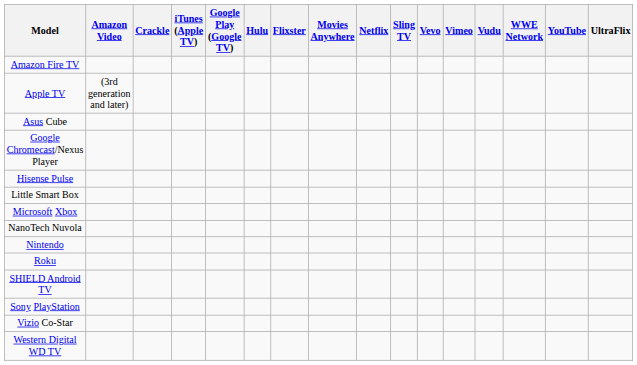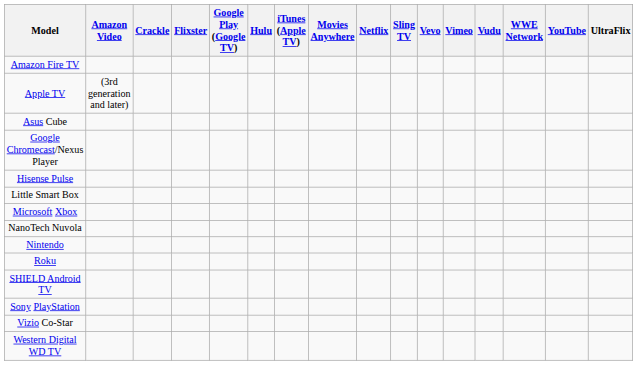columns swapped: Flixster <-> iTunes (Apple TV)
